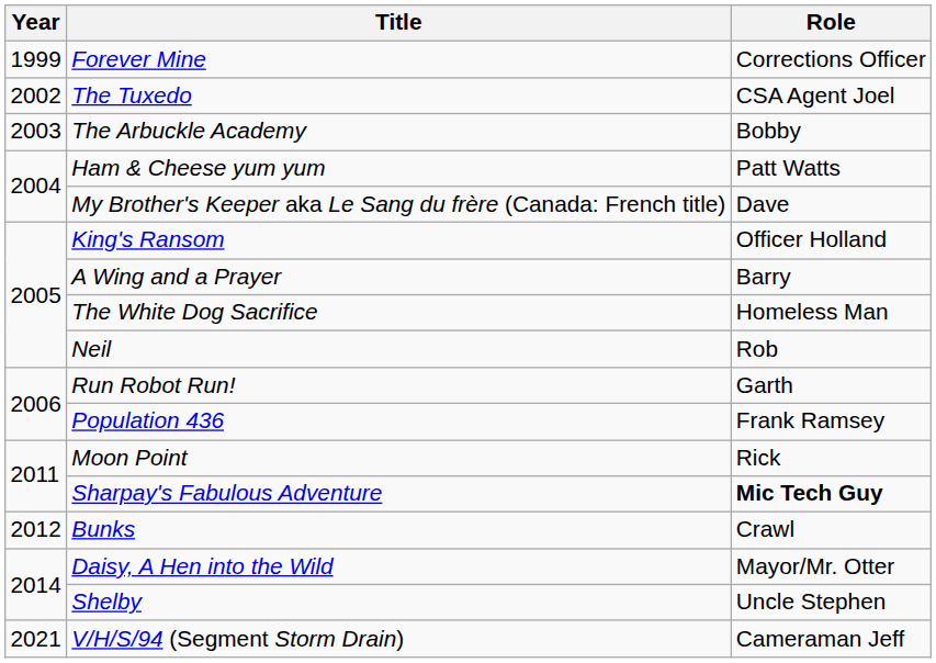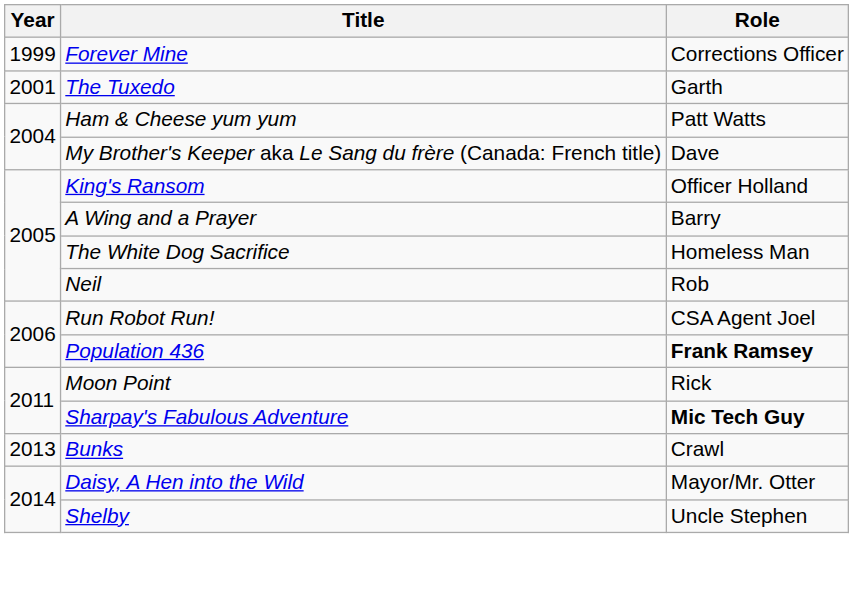The Tuxedo | Year: 2002 -> 2001
The Tuxedo | Role: CSA Agent Joel -> Garth
- row: 2003 | The Arbuckle Academy | Bobby
Run Robot Run! | Role: Garth -> CSA Agent Joel
Population 436 | Role: normal -> bold
Bunks | Year: 2012 -> 2013
- row: 2021 | V/H/S/94 (Segment Storm Drain) | Cameraman Jeff
